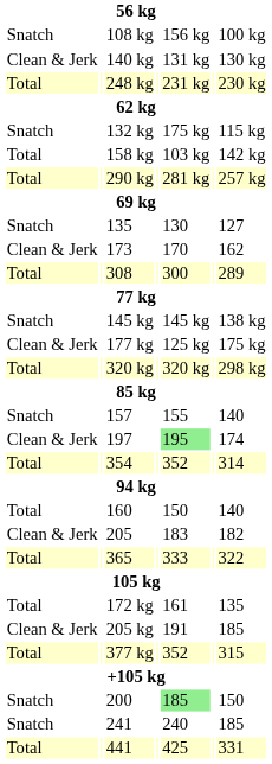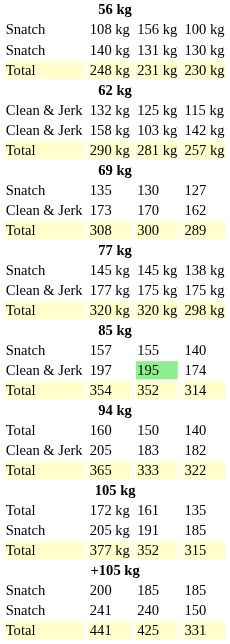140 kg | column 1: Clean & Jerk -> Snatch
132 kg | column 1: Snatch -> Clean & Jerk
132 kg | column 5: 175 kg -> 125 kg
158 kg | column 1: Total -> Clean & Jerk
177 kg | column 5: 125 kg -> 175 kg
205 kg | column 1: Clean & Jerk -> Snatch
200 | column 5: lightgreen background -> no background
200 | column 7: 150 -> 185
241 | column 7: 185 -> 150
